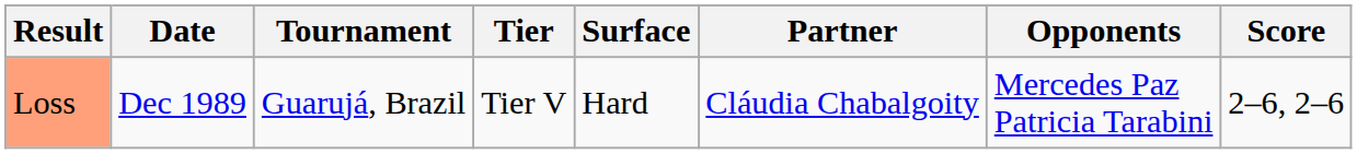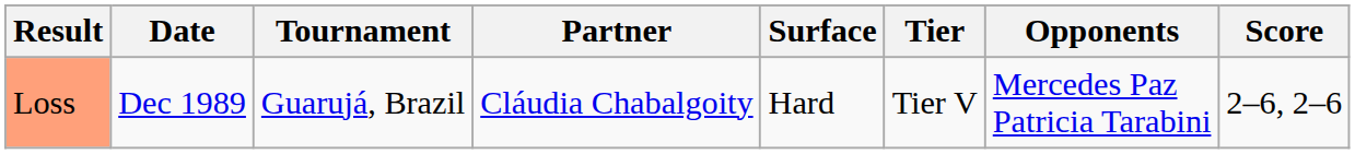columns swapped: Tier <-> Partner
